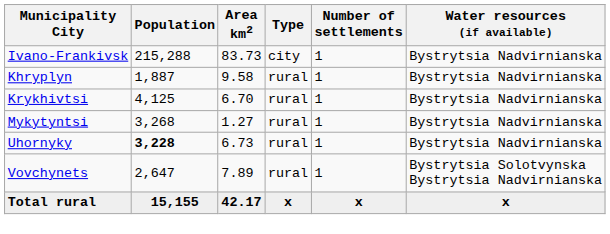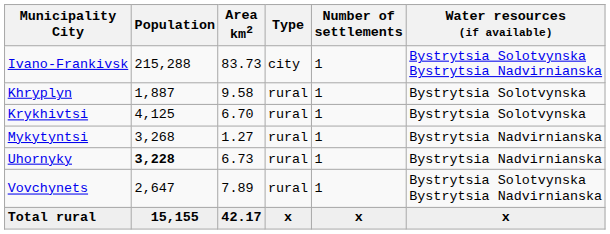Ivano-Frankivsk | Water resources (if available): Bystrytsia Nadvirnianska -> Bystrytsia Solotvynska Bystrytsia Nadvirnianska
Khryplyn | Water resources (if available): Bystrytsia Nadvirnianska -> Bystrytsia Solotvynska
Krykhivtsi | Water resources (if available): Bystrytsia Nadvirnianska -> Bystrytsia Solotvynska
